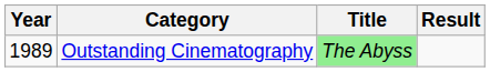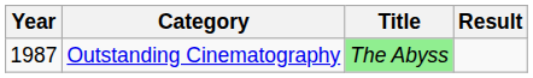Outstanding Cinematography | Year: 1989 -> 1987
